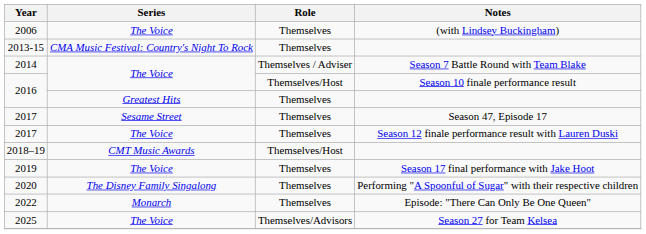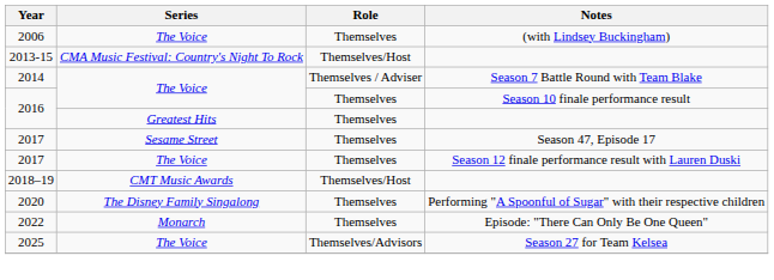2013-15 | Role: Themselves -> Themselves/Host
2016 / Season 10 finale performance result | Role: Themselves/Host -> Themselves
- row: 2019 | The Voice | Themselves | Season 17 final performance with Jake Hoot
